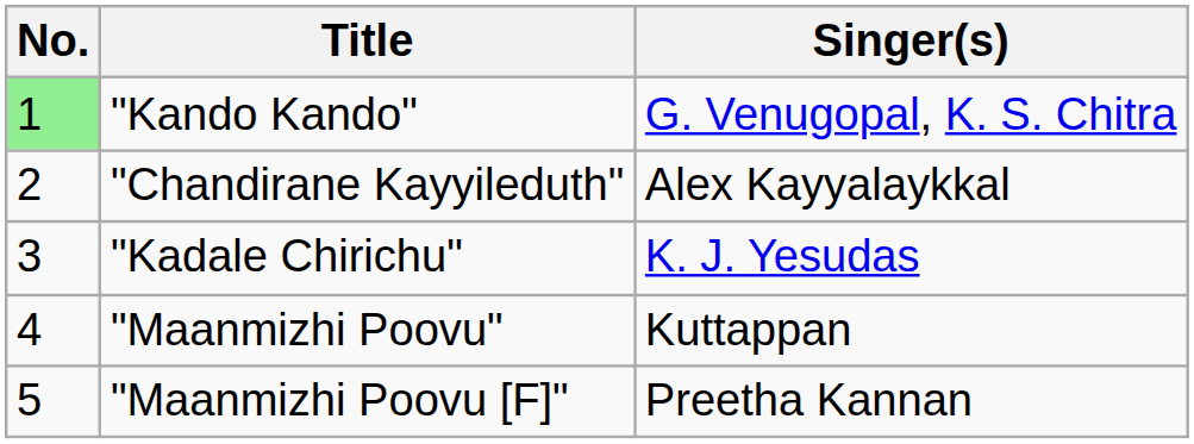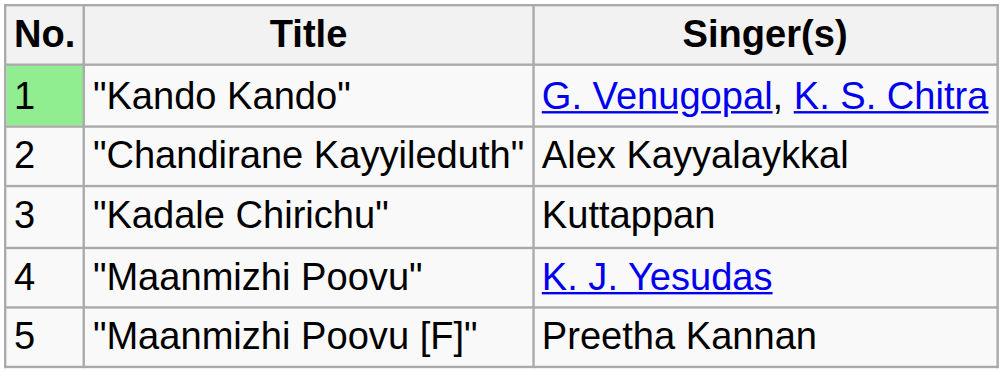"Kadale Chirichu" | Singer(s): K. J. Yesudas -> Kuttappan
"Maanmizhi Poovu" | Singer(s): Kuttappan -> K. J. Yesudas
